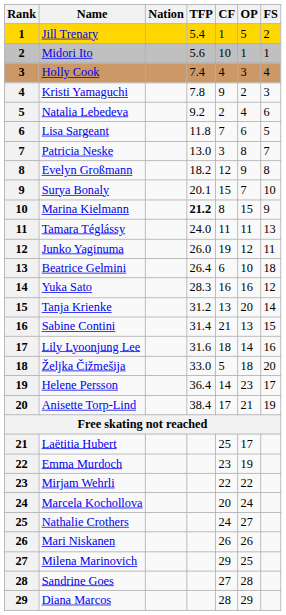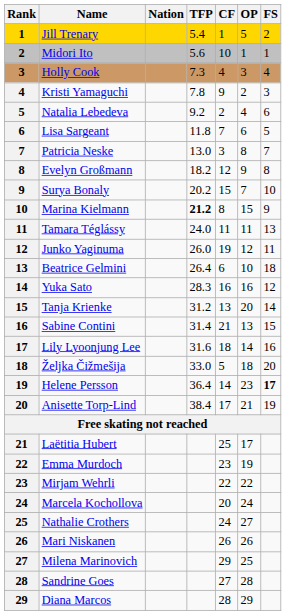Holly Cook | TFP: 7.4 -> 7.3
Surya Bonaly | TFP: 20.1 -> 20.2
Helene Persson | FS: normal -> bold
